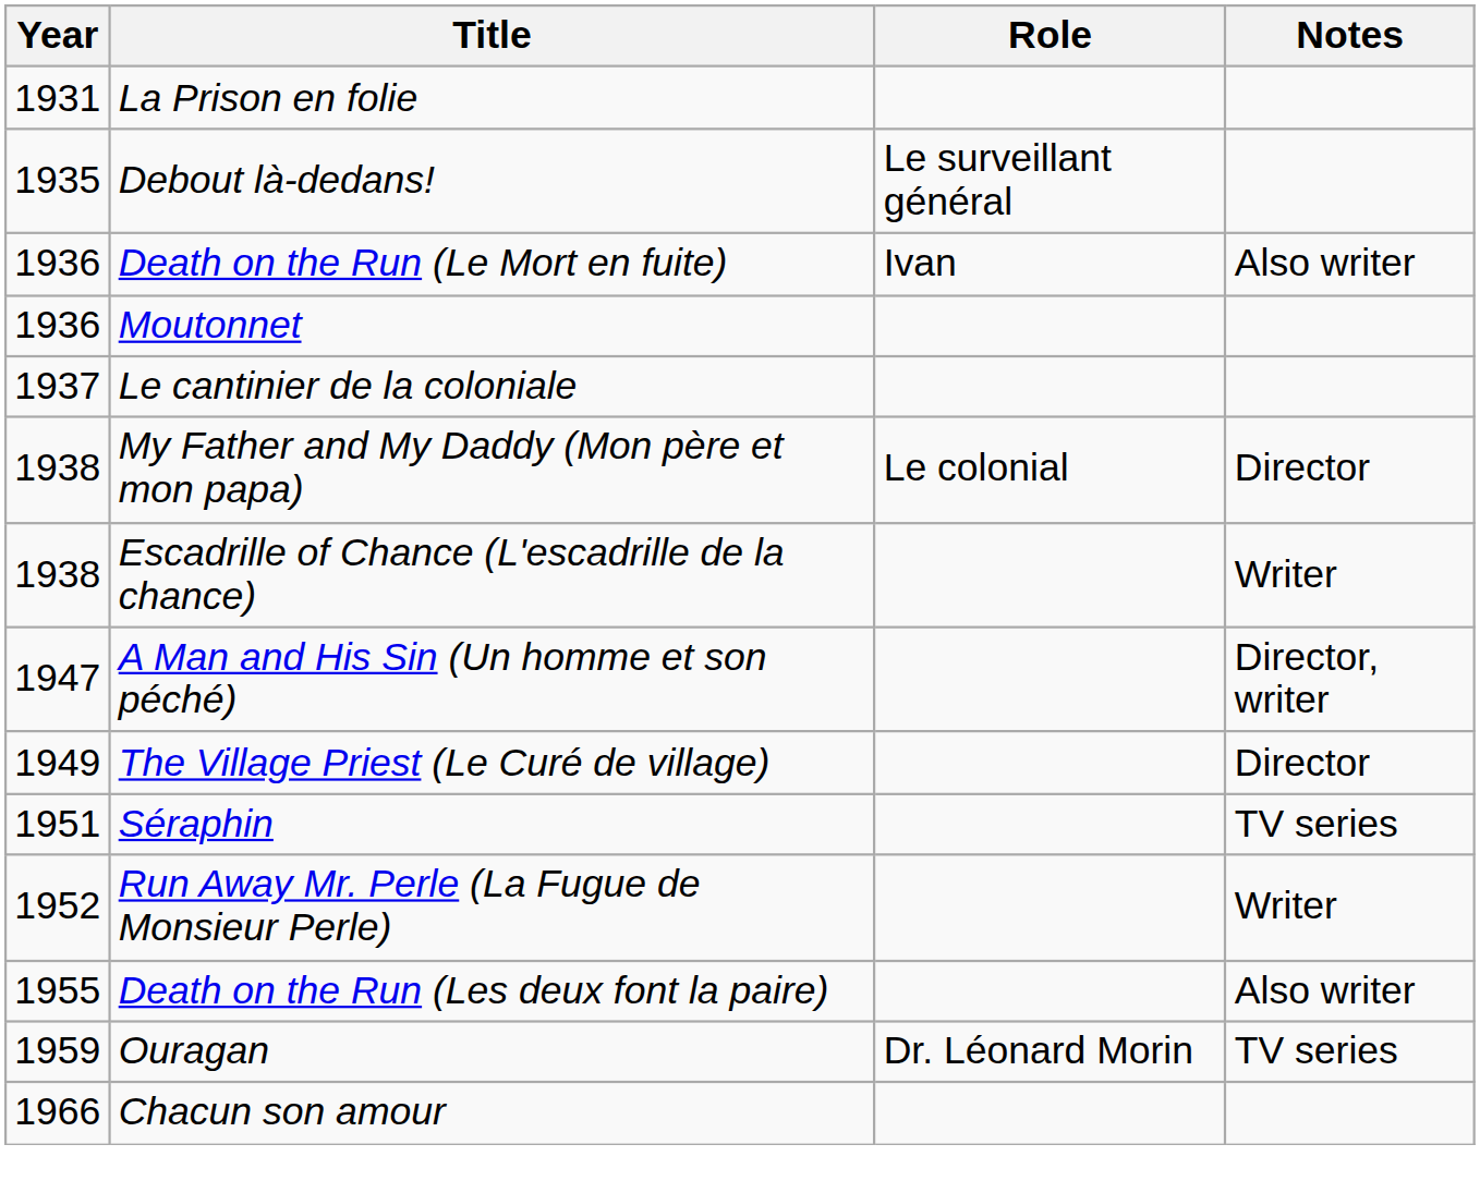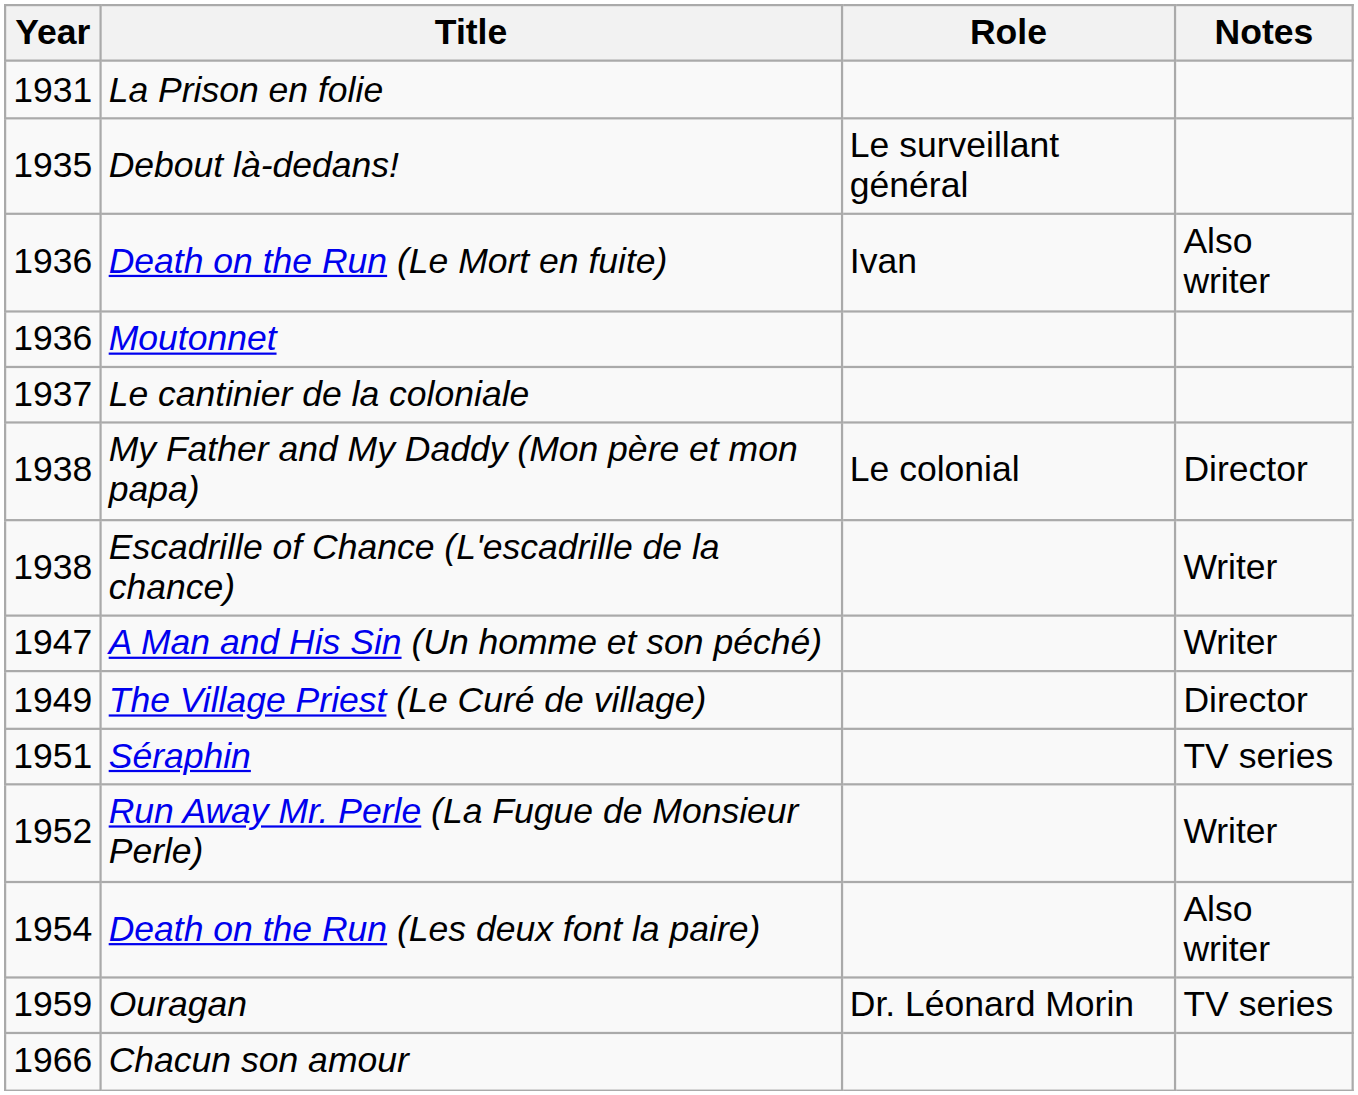A Man and His Sin (Un homme et son péché) | Notes: Director, writer -> Writer
Death on the Run (Les deux font la paire) | Year: 1955 -> 1954
